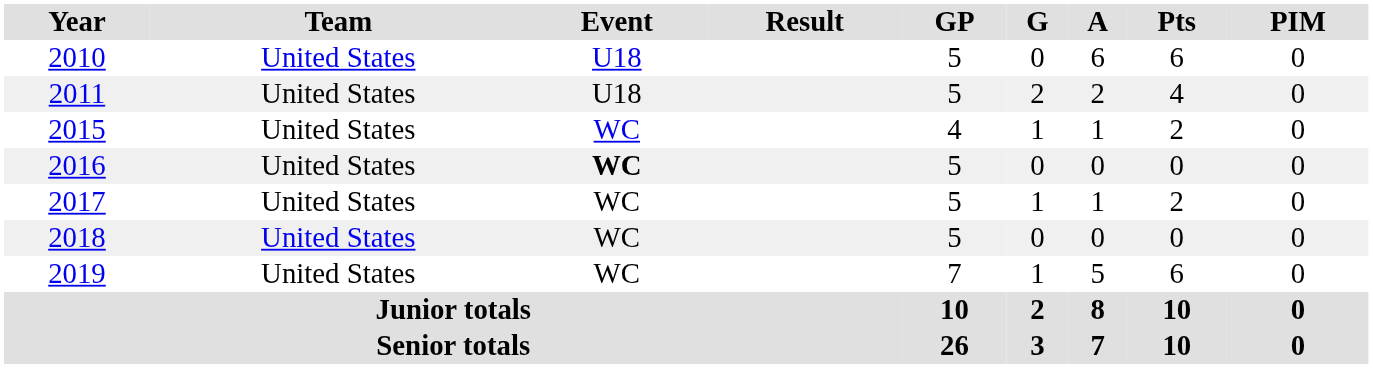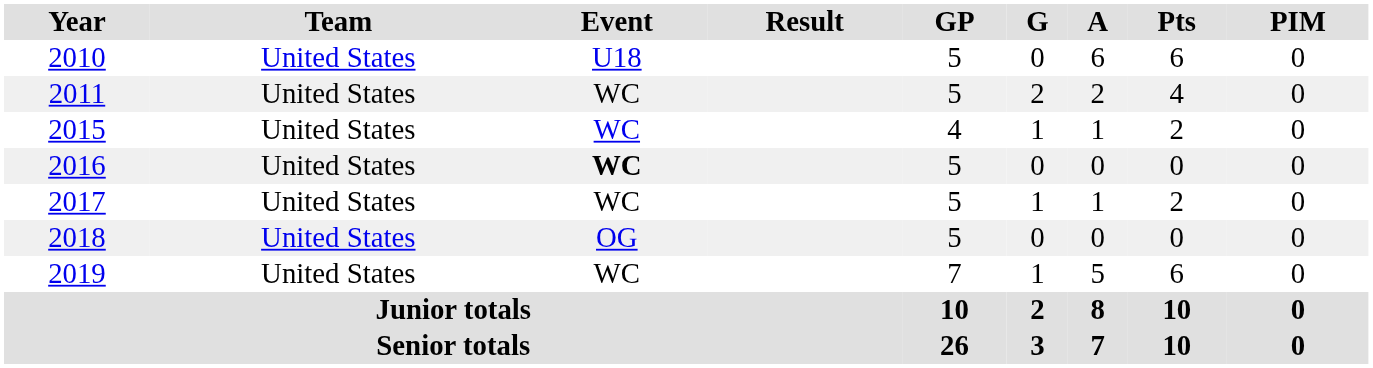2011 | Event: U18 -> WC
2018 | Event: WC -> OG
